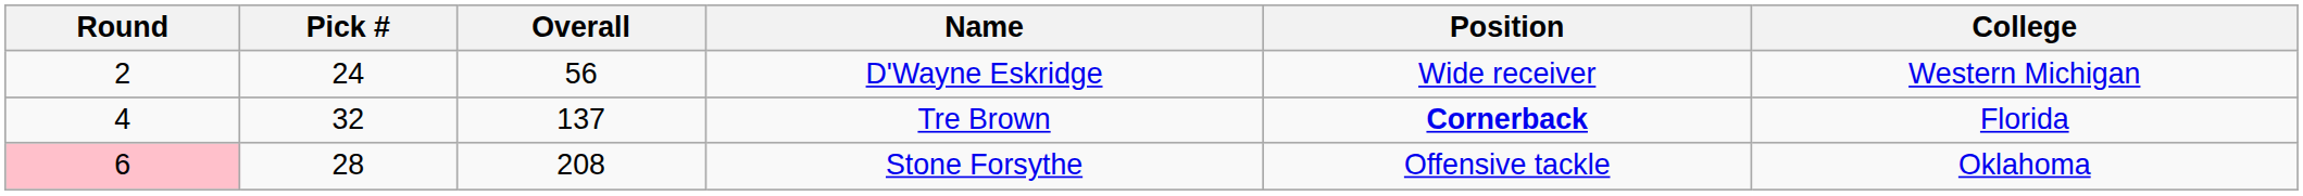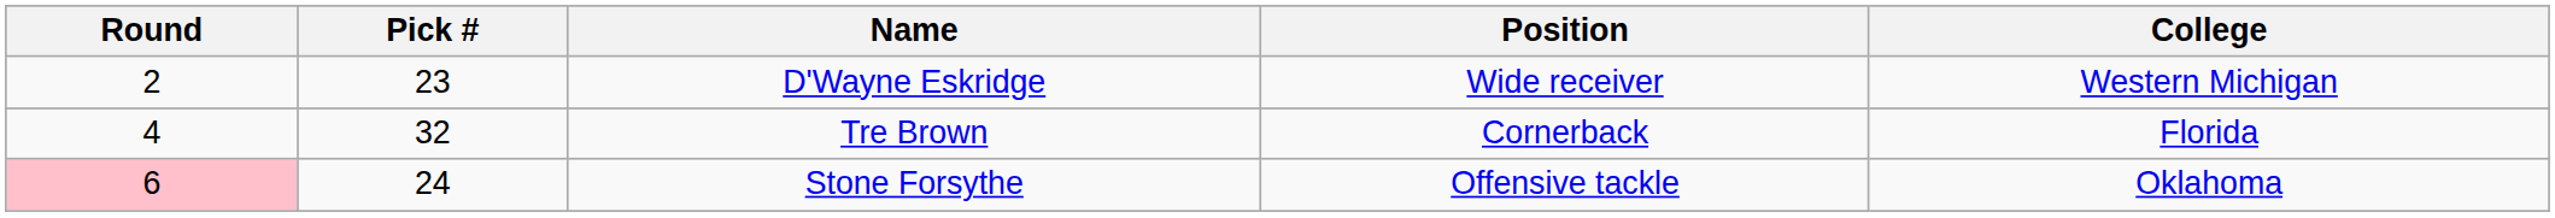- column: Overall | 56 | 137 | 208
D'Wayne Eskridge | Pick #: 24 -> 23
Tre Brown | Position: bold -> normal
Stone Forsythe | Pick #: 28 -> 24
